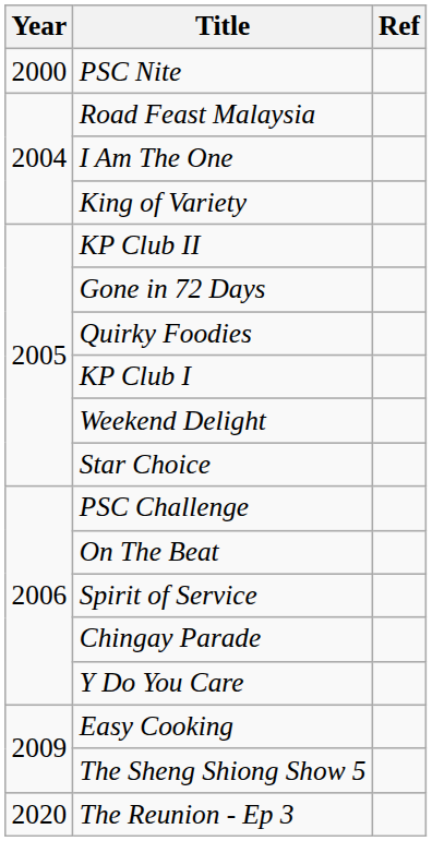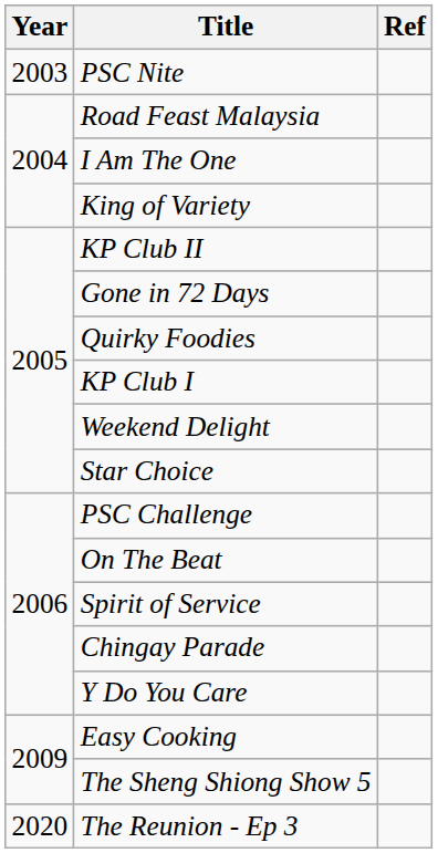PSC Nite | Year: 2000 -> 2003
